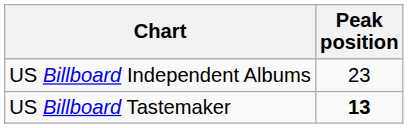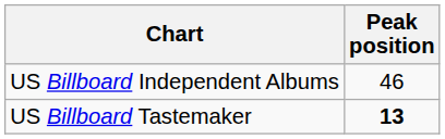US Billboard Independent Albums | Peak position: 23 -> 46
